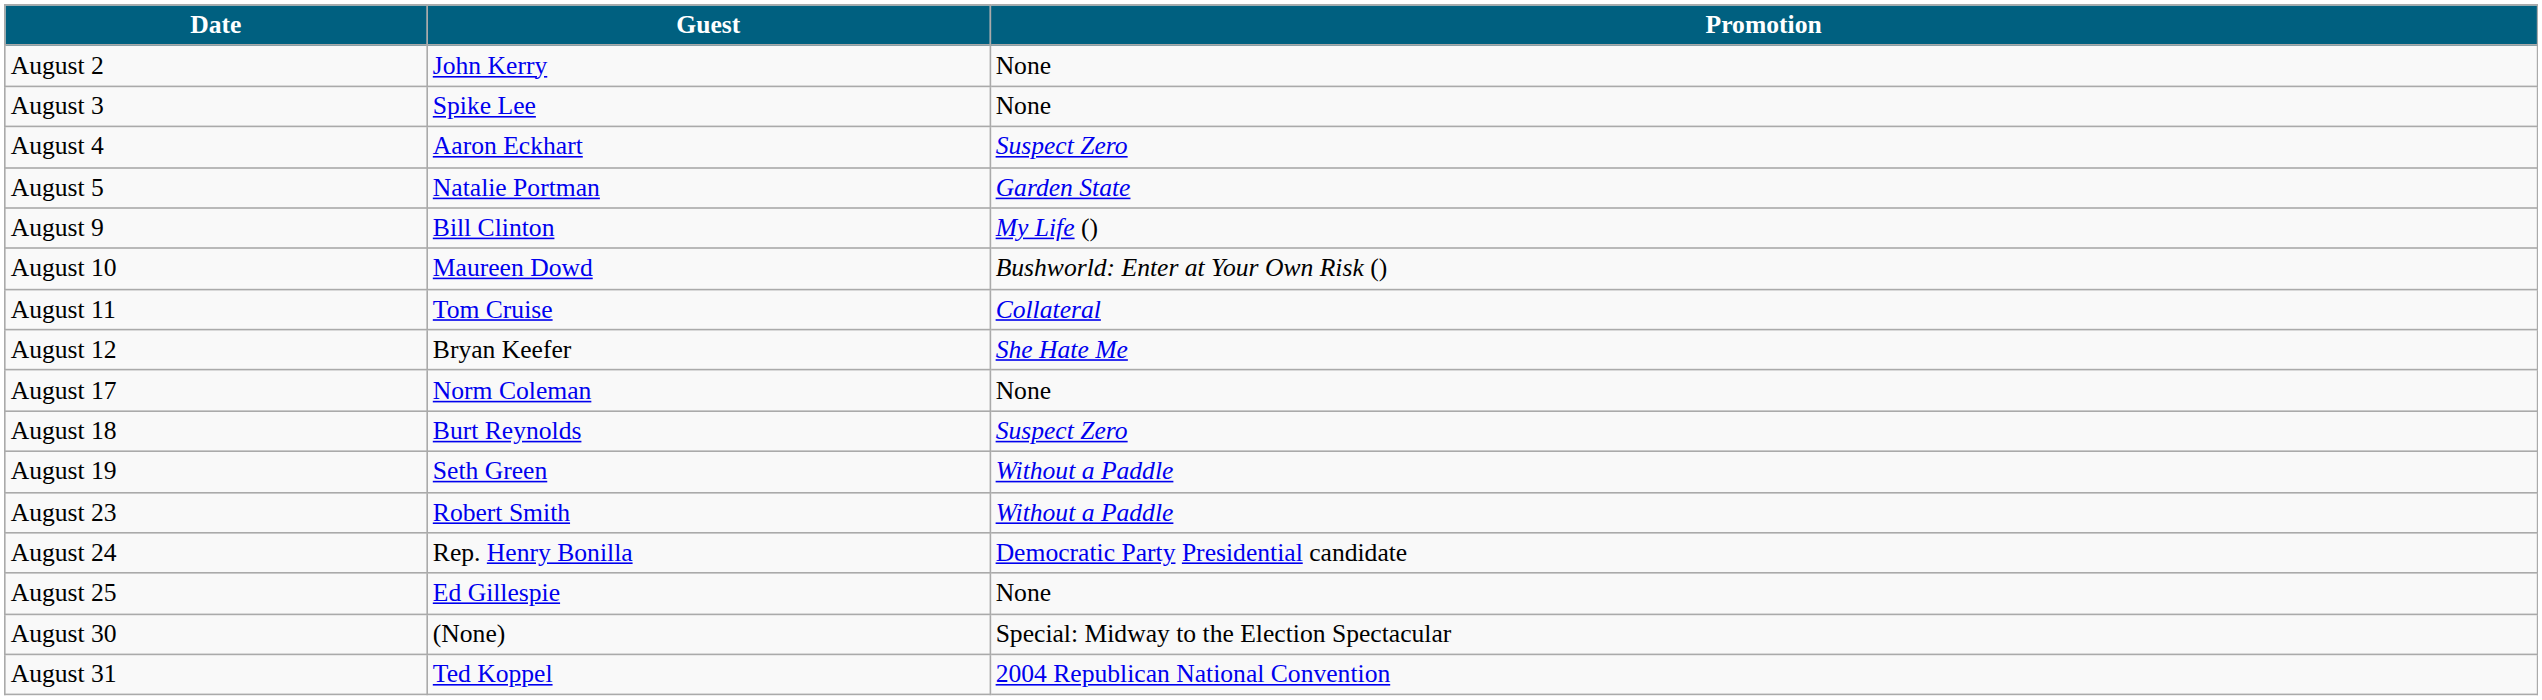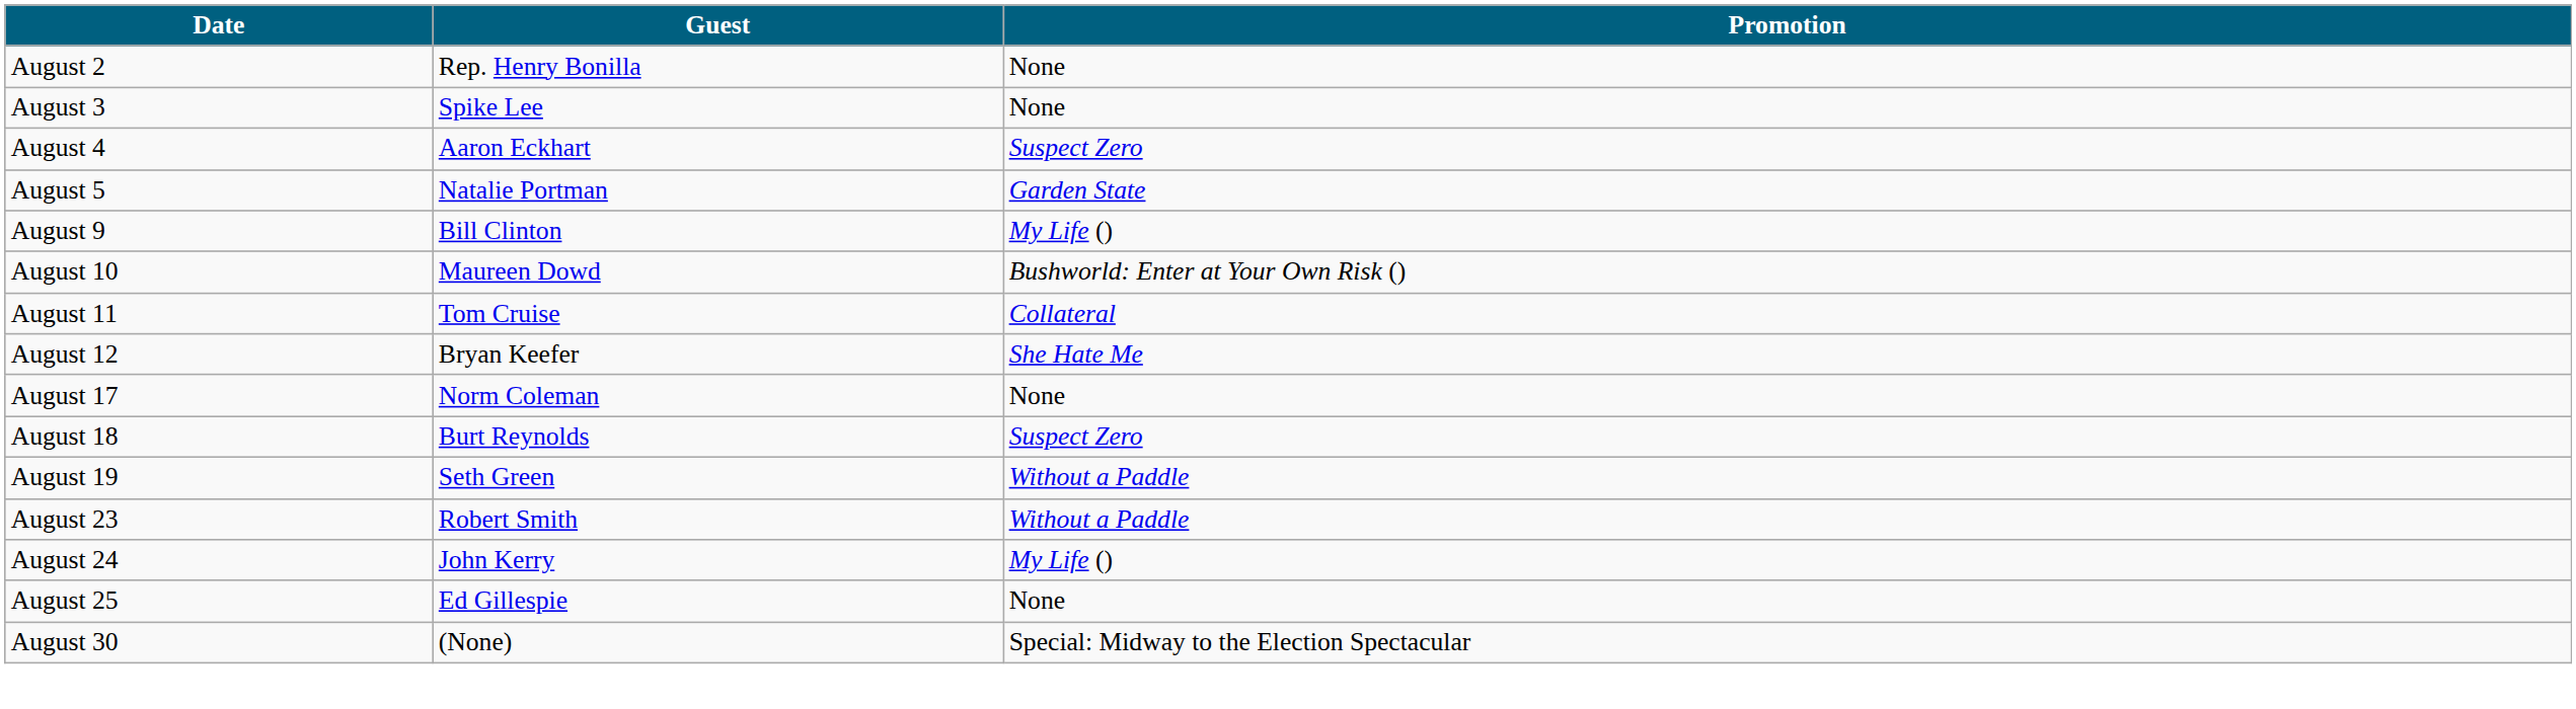August 2 | Guest: John Kerry -> Rep. Henry Bonilla
August 24 | Guest: Rep. Henry Bonilla -> John Kerry
August 24 | Promotion: Democratic Party Presidential candidate -> My Life ()
- row: August 31 | Ted Koppel | 2004 Republican National Convention
